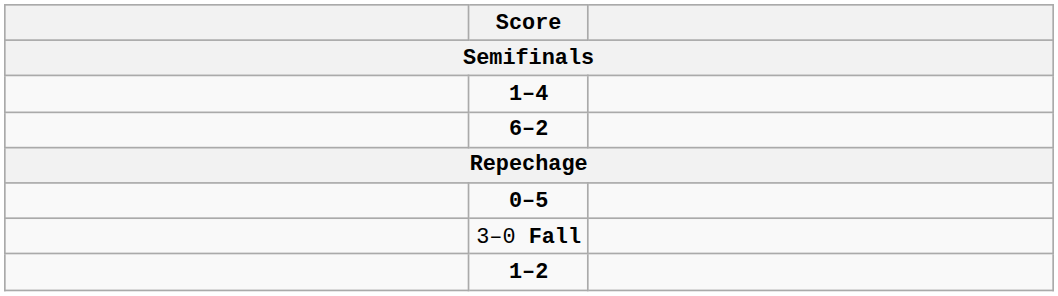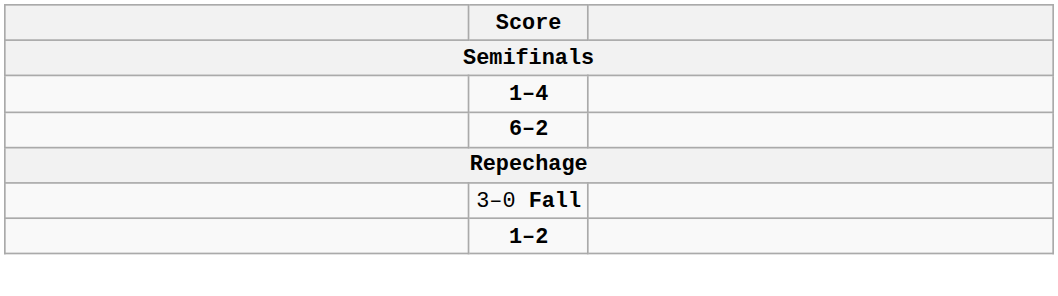- row: 0–5
